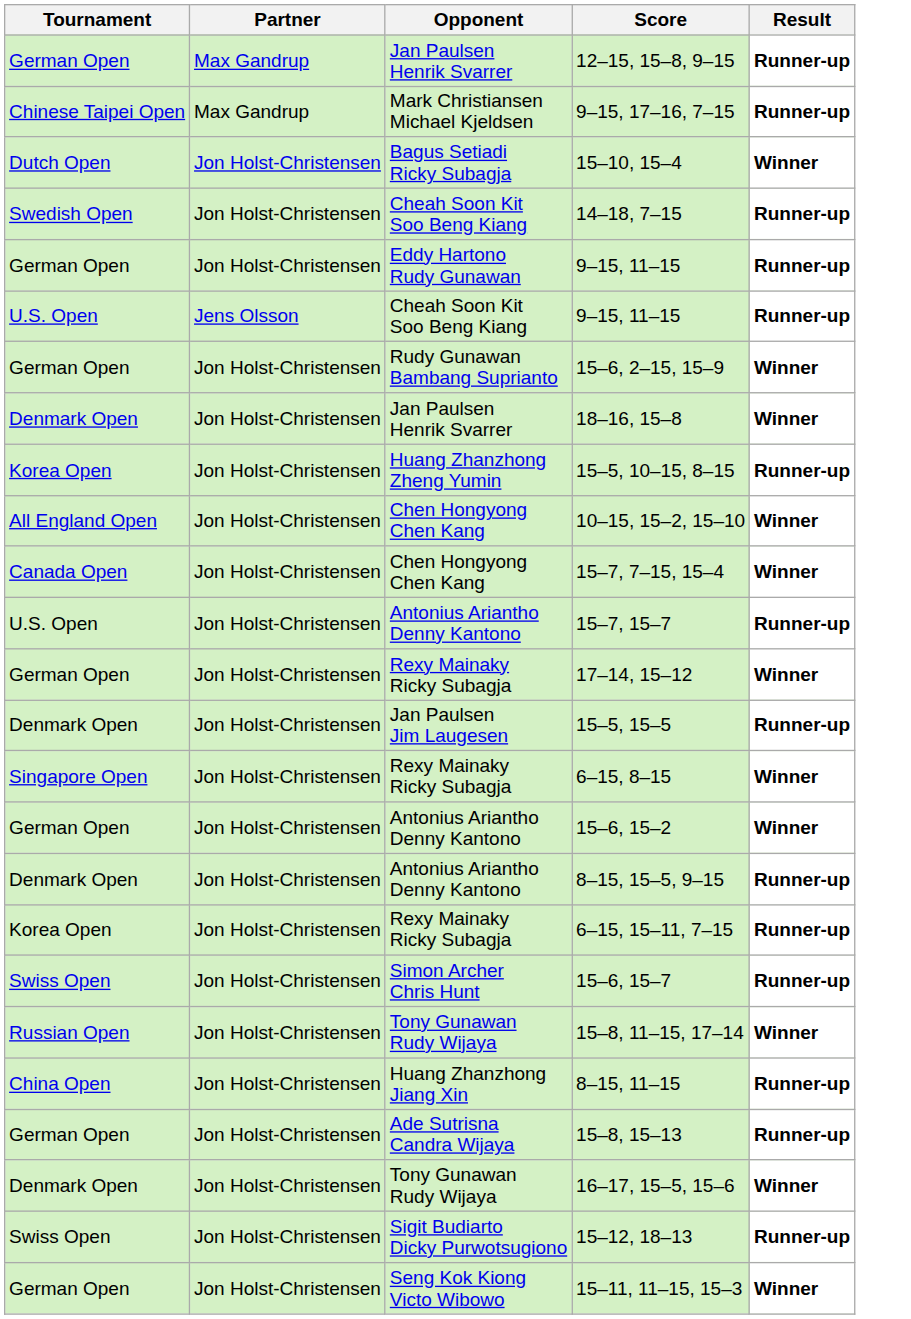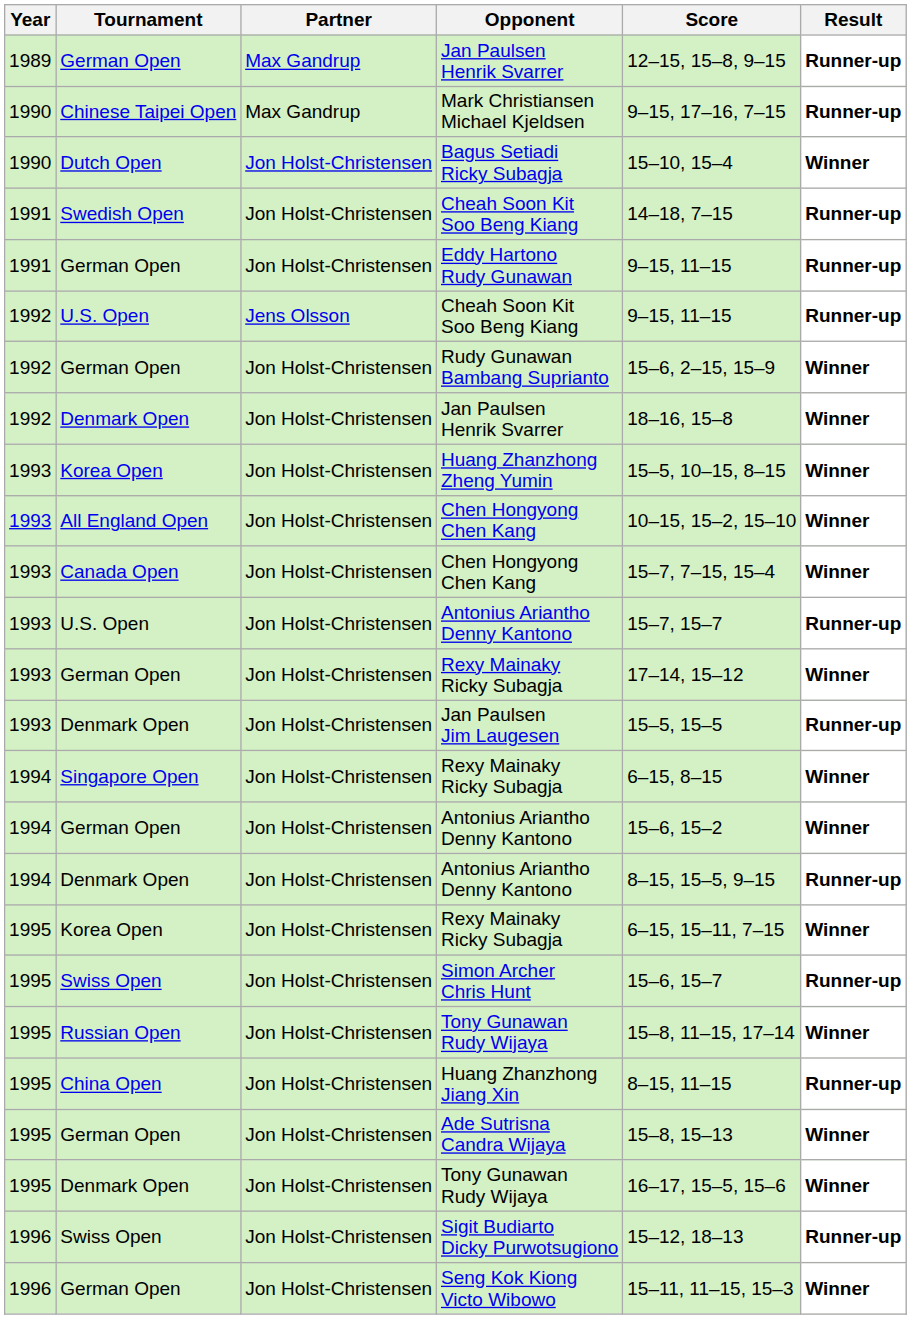+ column: Year | 1989 | 1990 | 1990 | 1991 | 1991 | 1992 | 1992 | 1992 | 1993 | 1993 | 1993 | 1993 | 1993 | 1993 | 1994 | 1994 | 1994 | 1995 | 1995 | 1995 | 1995 | 1995 | 1995 | 1996 | 1996
Huang Zhanzhong Zheng Yumin | Result: Runner-up -> Winner
Korea Open / Rexy Mainaky Ricky Subagja | Result: Runner-up -> Winner
Ade Sutrisna Candra Wijaya | Result: Runner-up -> Winner
